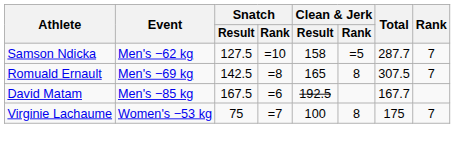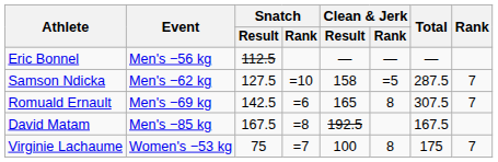+ row: Eric Bonnel | Men's −56 kg | 112.5 | — | — | —
Samson Ndicka | Total: 287.7 -> 287.5
Romuald Ernault | Snatch / Rank: =8 -> =6
David Matam | Snatch / Rank: =6 -> =8
David Matam | Total: 167.7 -> 167.5
